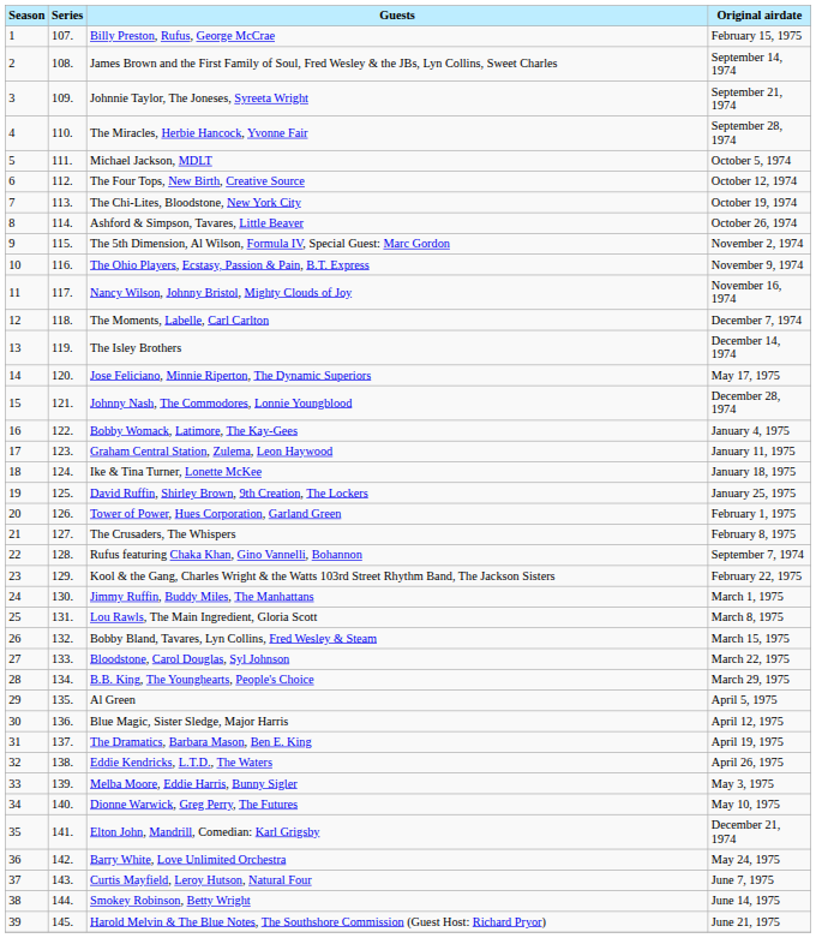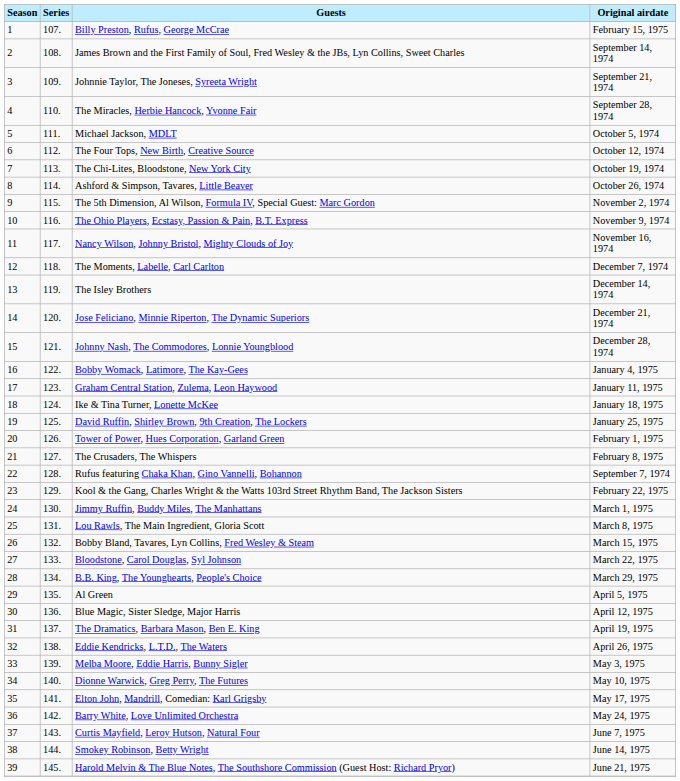Jose Feliciano, Minnie Riperton, The Dynamic Superiors | Original airdate: May 17, 1975 -> December 21, 1974
Elton John, Mandrill, Comedian: Karl Grigsby | Original airdate: December 21, 1974 -> May 17, 1975
